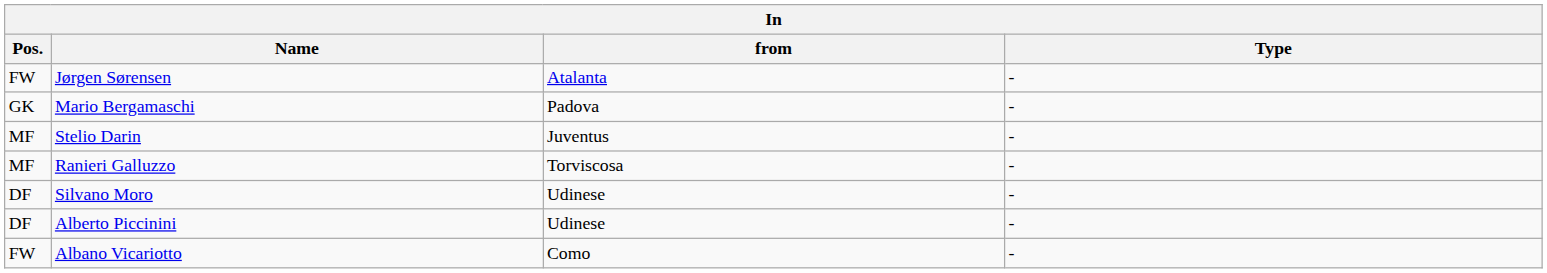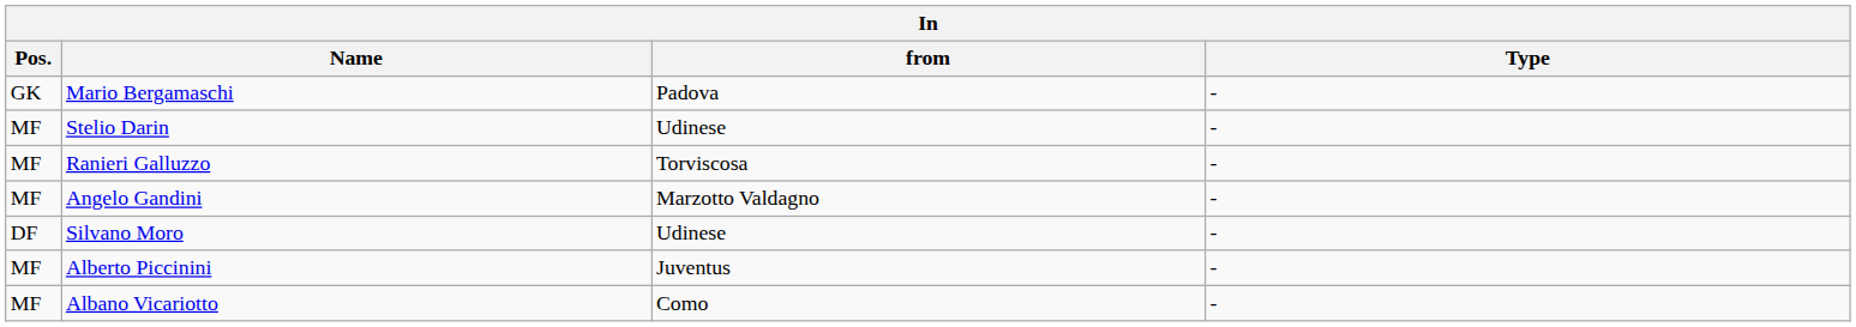- row: FW | Jørgen Sørensen | Atalanta | -
Stelio Darin | from: Juventus -> Udinese
+ row: MF | Angelo Gandini | Marzotto Valdagno | -
Alberto Piccinini | Pos.: DF -> MF
Alberto Piccinini | from: Udinese -> Juventus
Albano Vicariotto | Pos.: FW -> MF
